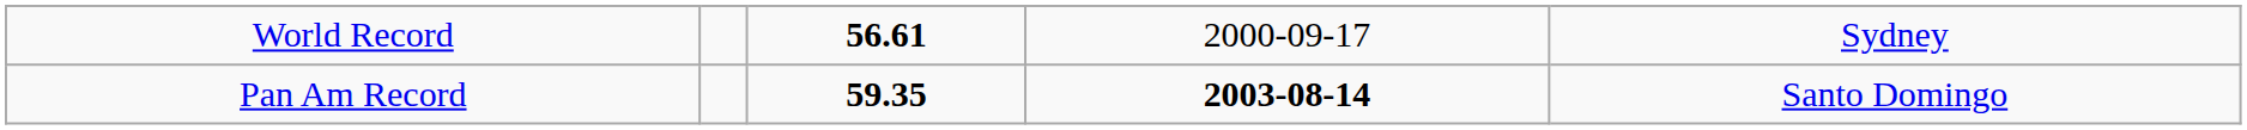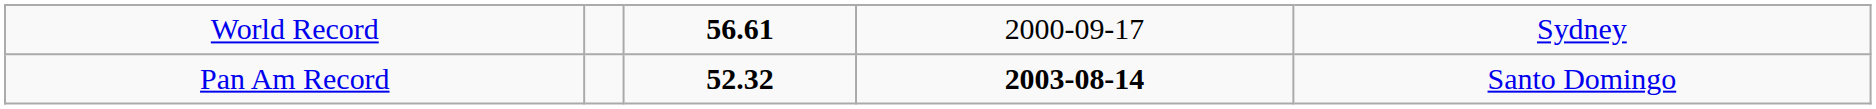Pan Am Record | column 3: 59.35 -> 52.32
